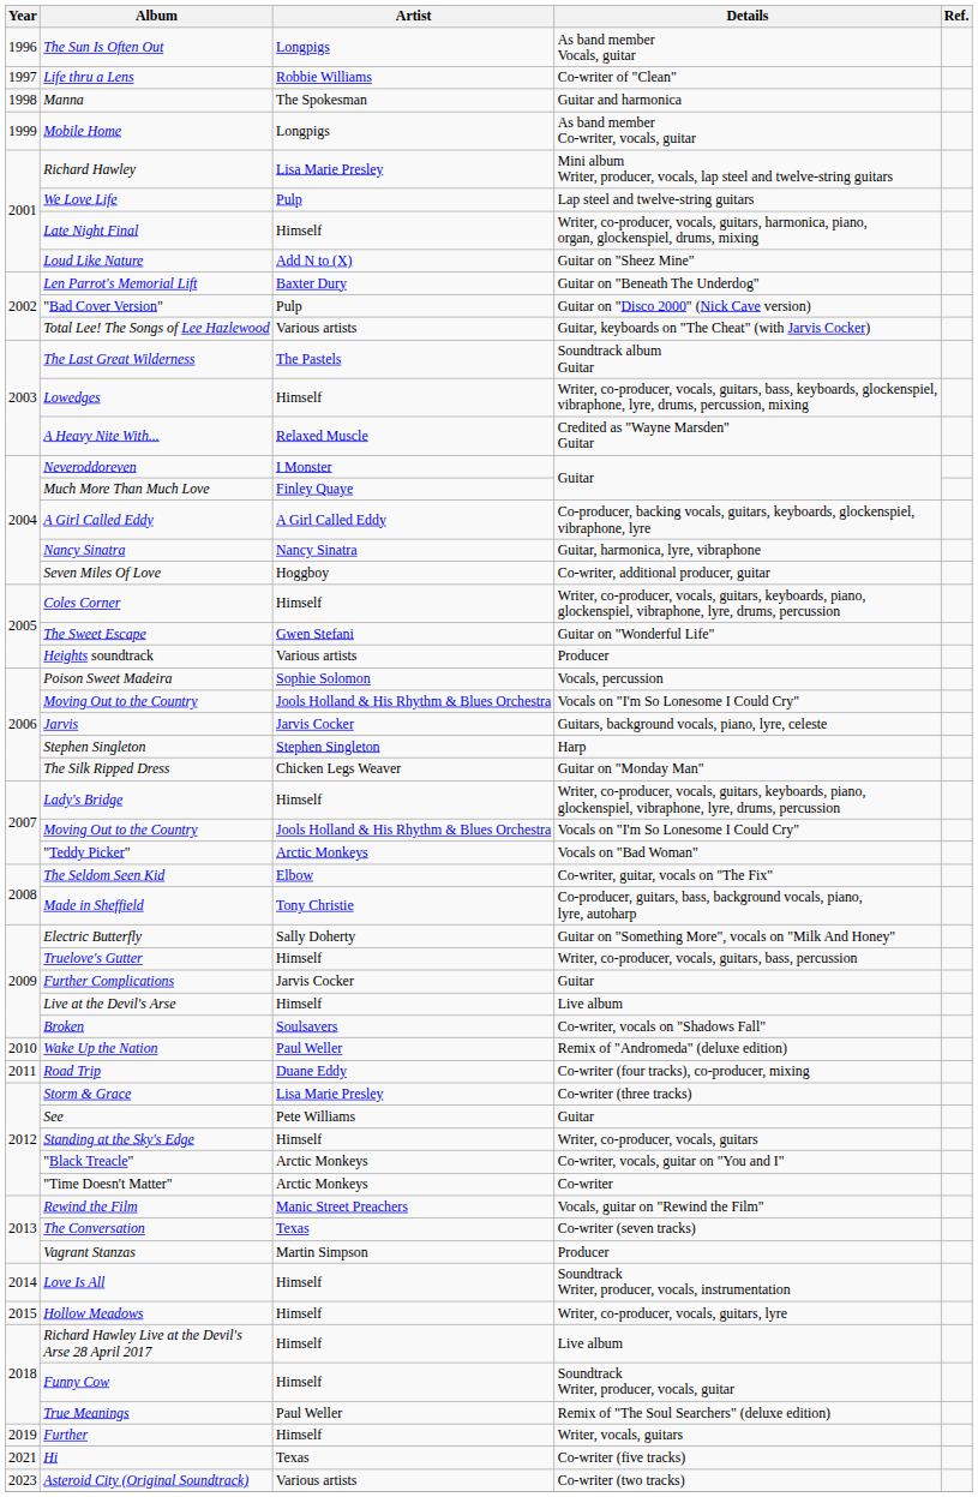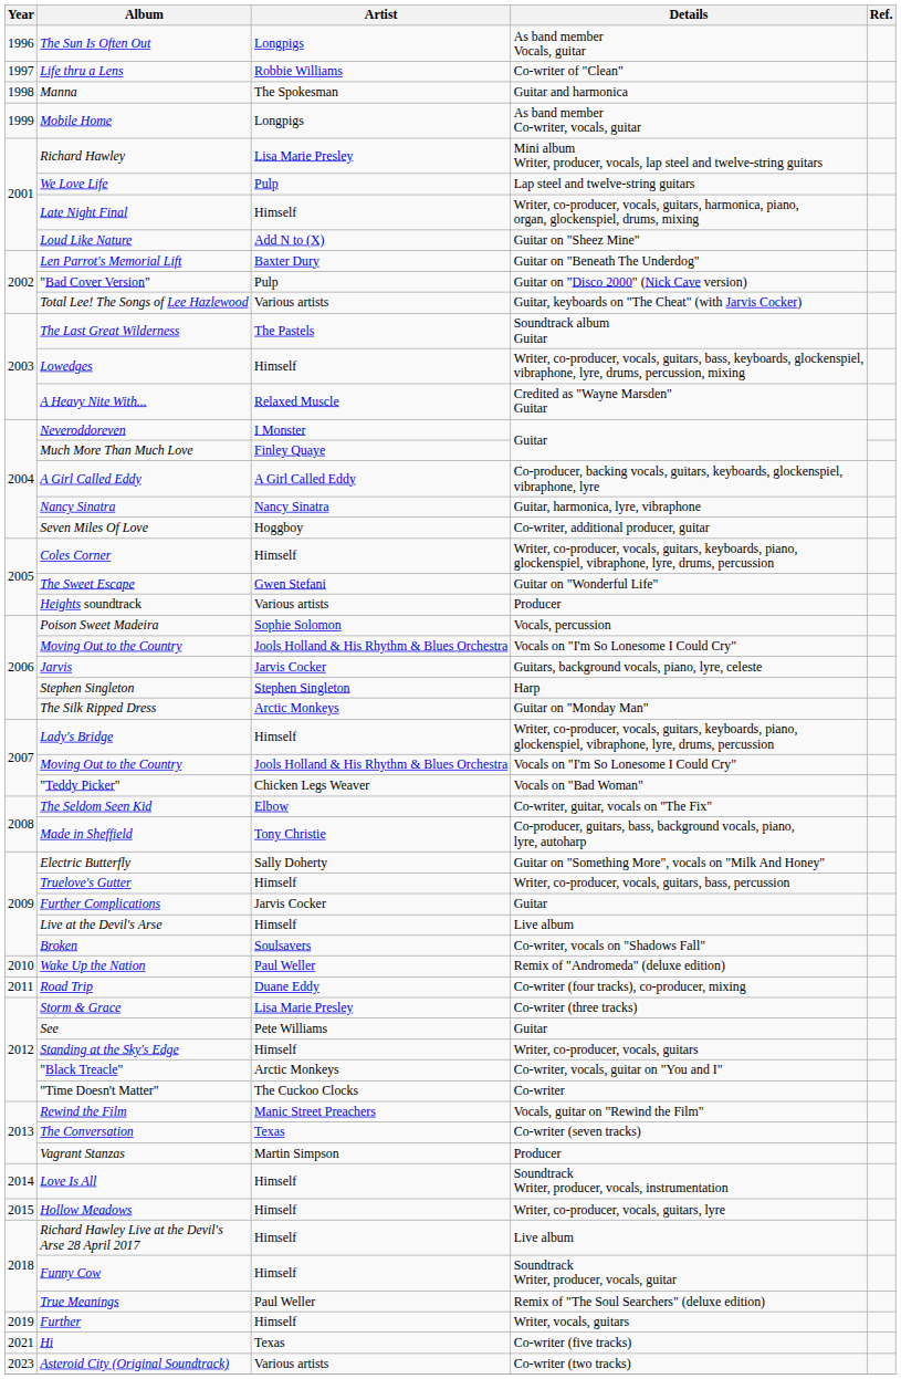The Silk Ripped Dress | Artist: Chicken Legs Weaver -> Arctic Monkeys
"Teddy Picker" | Artist: Arctic Monkeys -> Chicken Legs Weaver
"Time Doesn't Matter" | Artist: Arctic Monkeys -> The Cuckoo Clocks
